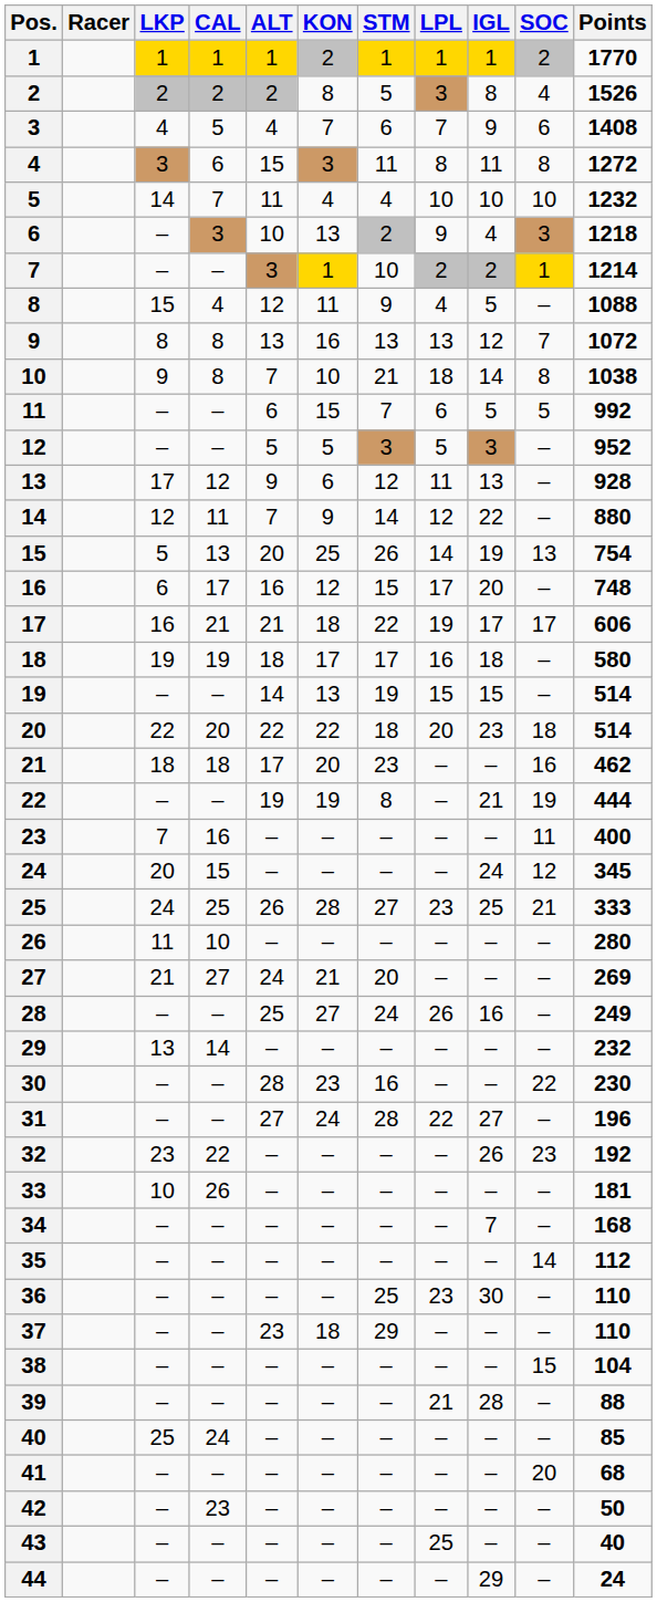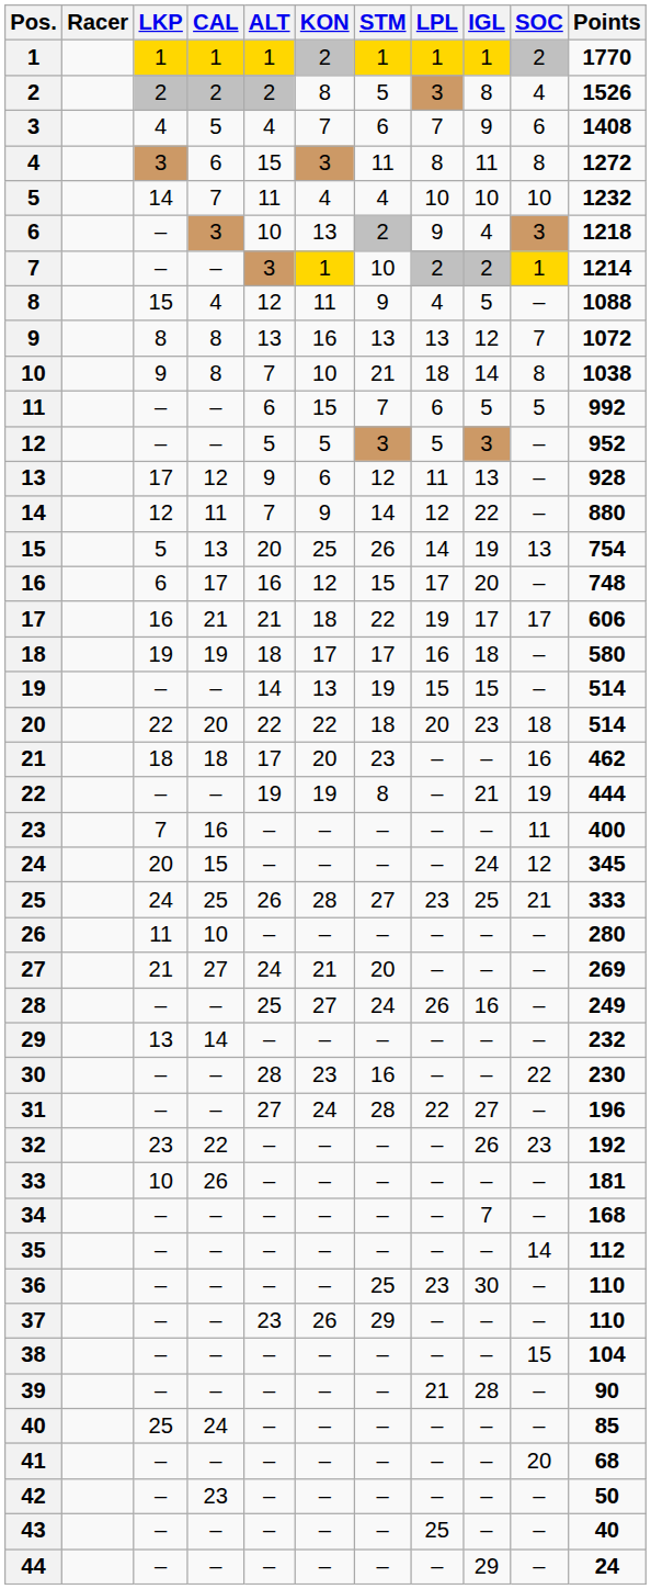37 | KON: 18 -> 26
39 | Points: 88 -> 90
